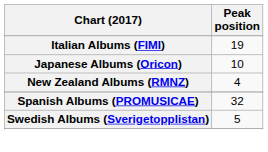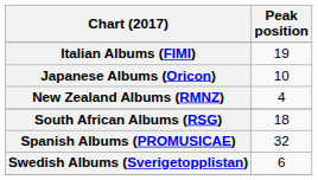+ row: South African Albums (RSG) | 18
Swedish Albums (Sverigetopplistan) | Peak position: 5 -> 6
